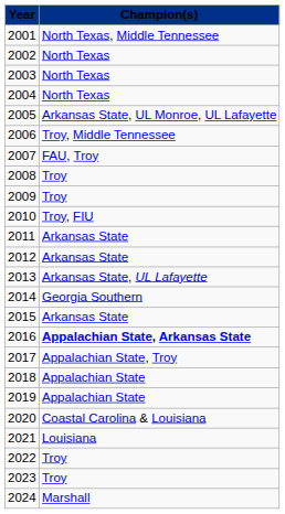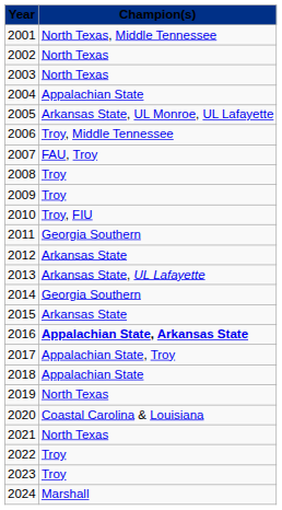2004 | Champion(s): North Texas -> Appalachian State
2011 | Champion(s): Arkansas State -> Georgia Southern
2019 | Champion(s): Appalachian State -> North Texas
2021 | Champion(s): Louisiana -> North Texas
